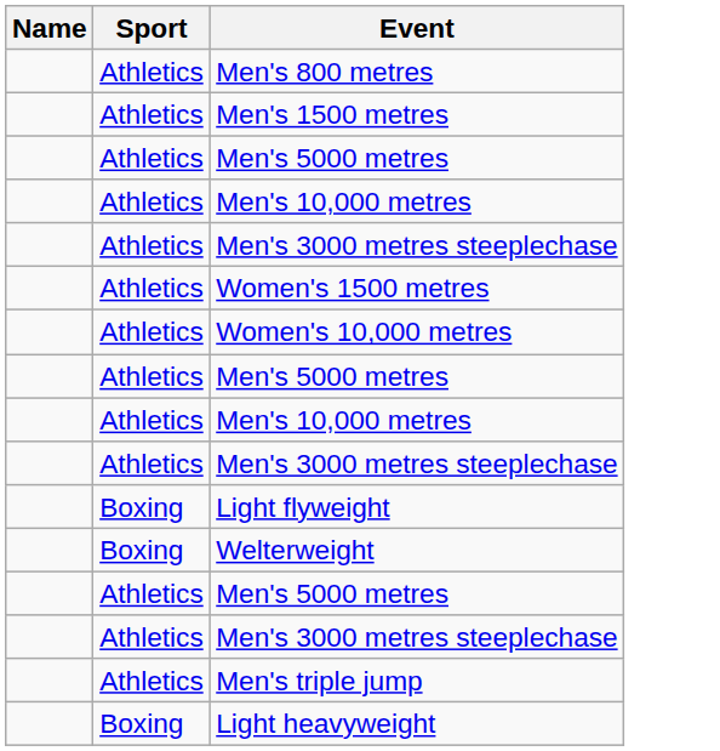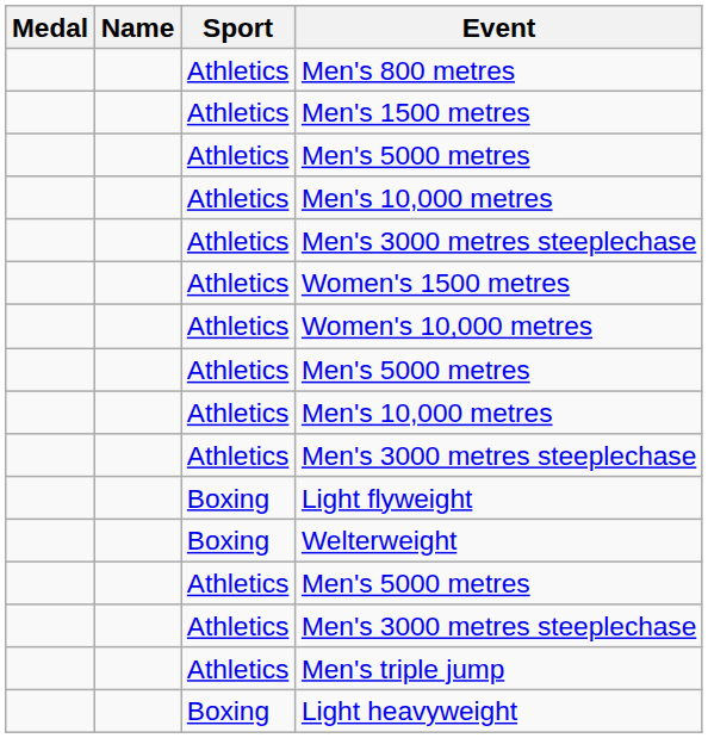+ column: Medal
